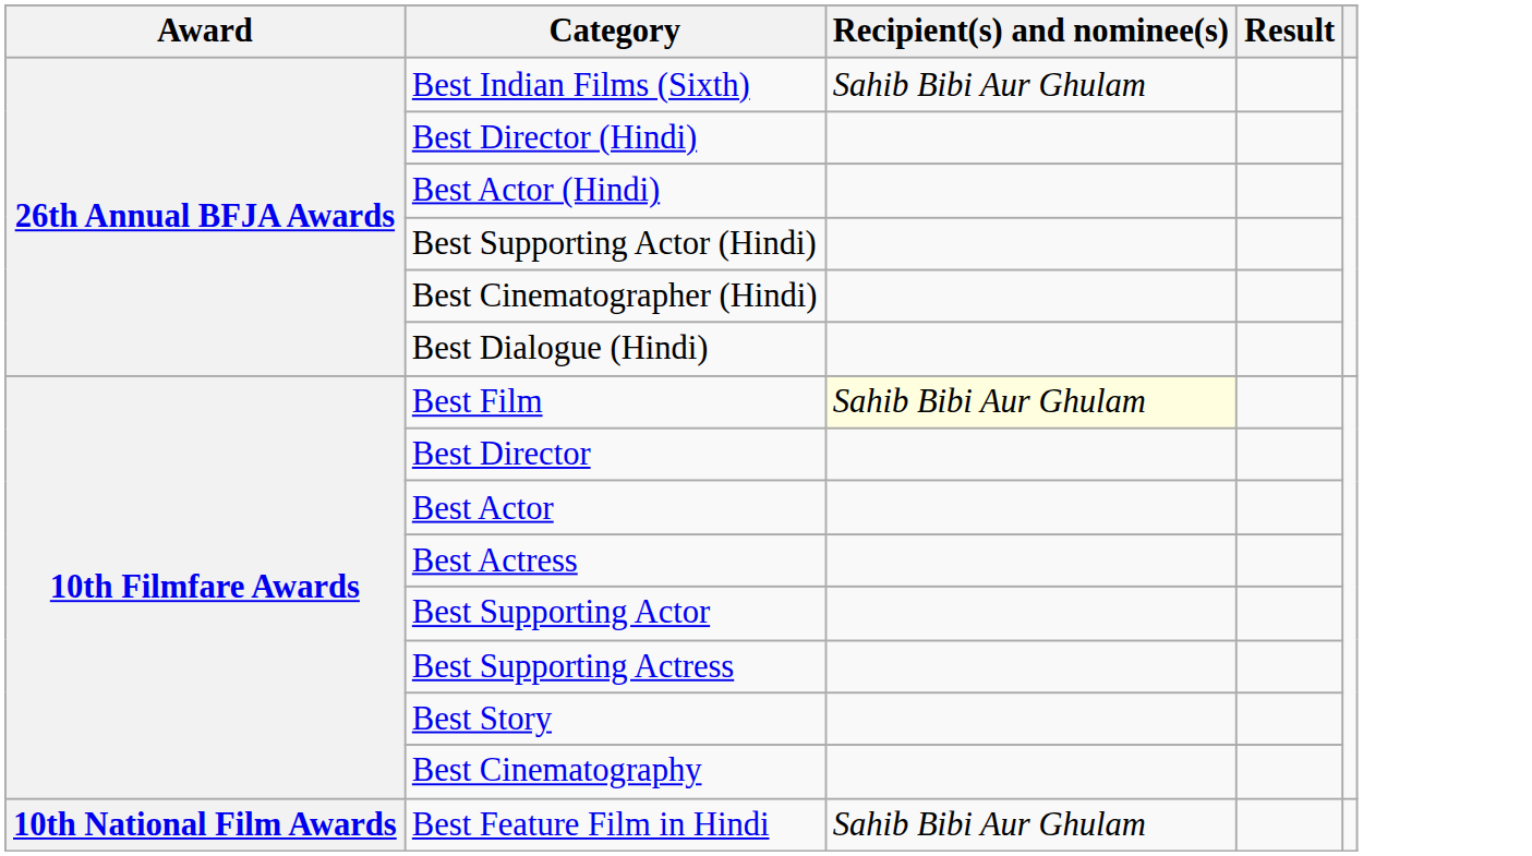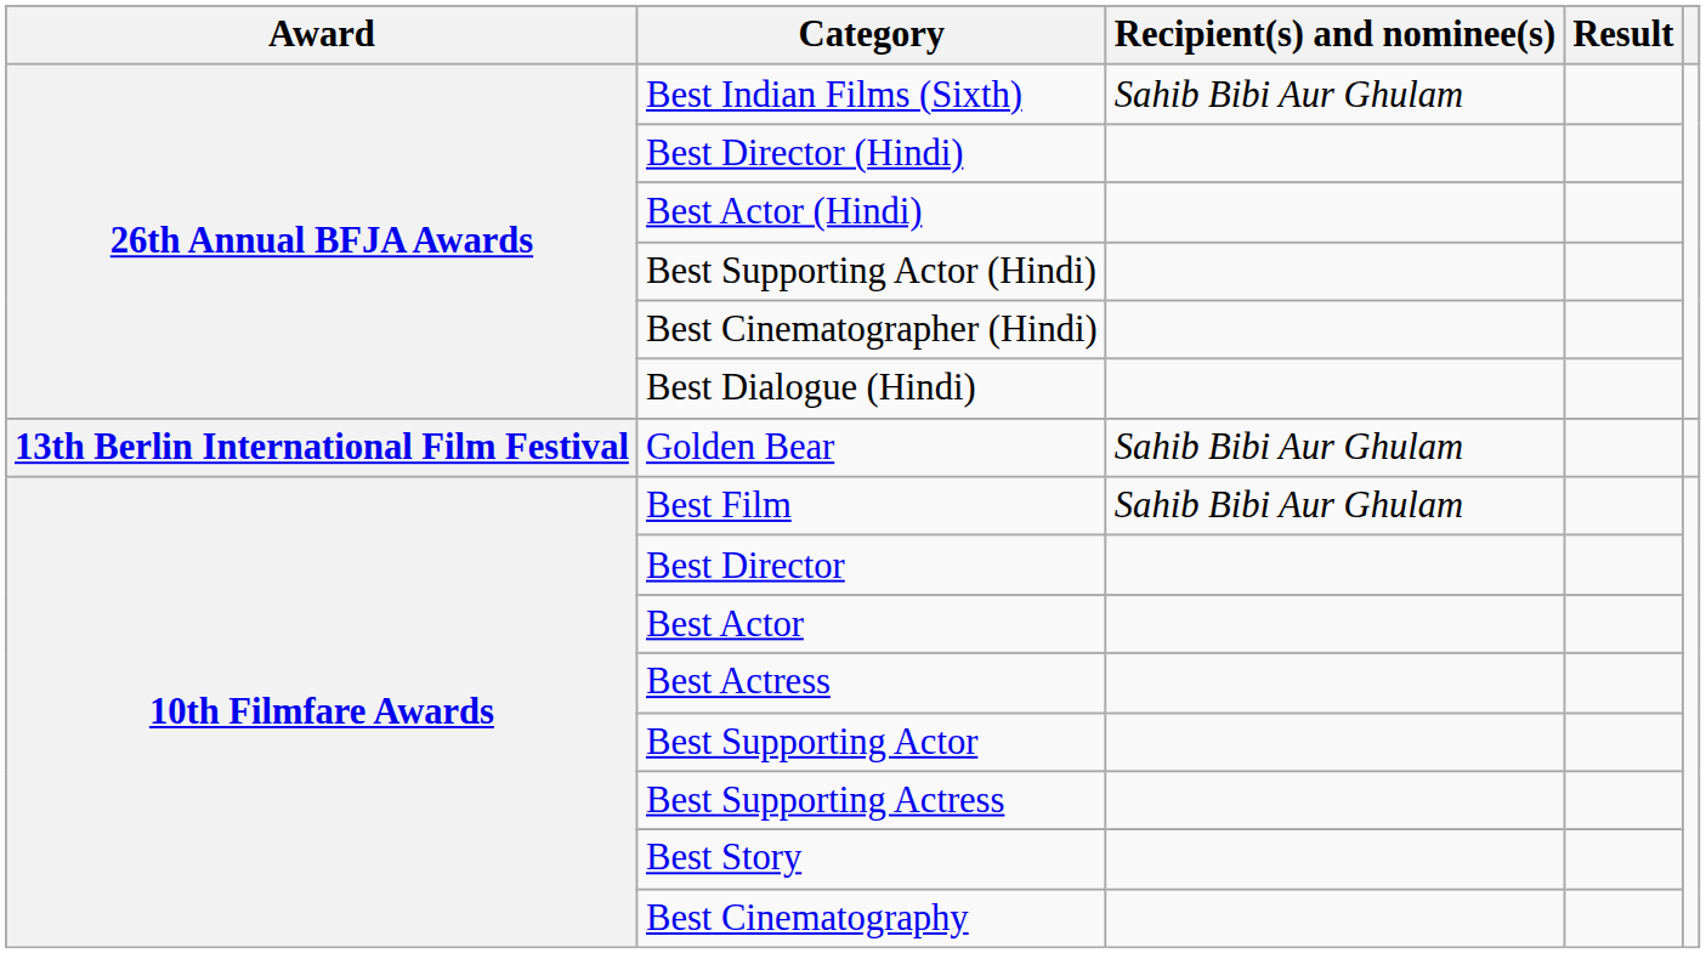+ row: 13th Berlin International Film Festival | Golden Bear | Sahib Bibi Aur Ghulam
Best Film | Recipient(s) and nominee(s): lightyellow background -> no background
- row: 10th National Film Awards | Best Feature Film in Hindi | Sahib Bibi Aur Ghulam
